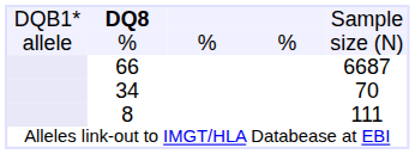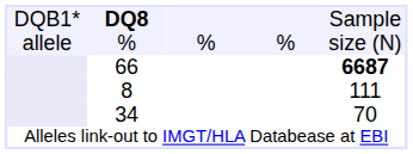66 | column 5: normal -> bold
rows swapped: 8 <-> 34
